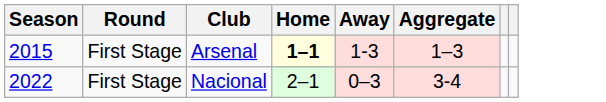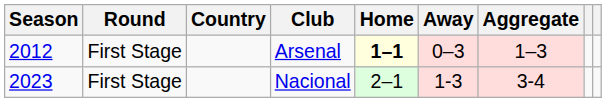+ column: Country
Arsenal | Season: 2015 -> 2012
Arsenal | Away: 1-3 -> 0–3
Nacional | Season: 2022 -> 2023
Nacional | Away: 0–3 -> 1-3
